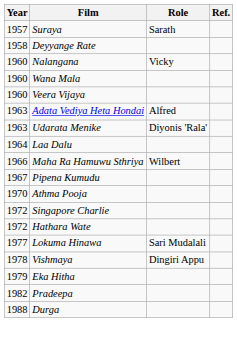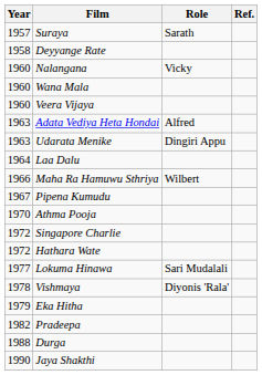Udarata Menike | Role: Diyonis 'Rala' -> Dingiri Appu
Vishmaya | Role: Dingiri Appu -> Diyonis 'Rala'
+ row: 1990 | Jaya Shakthi
